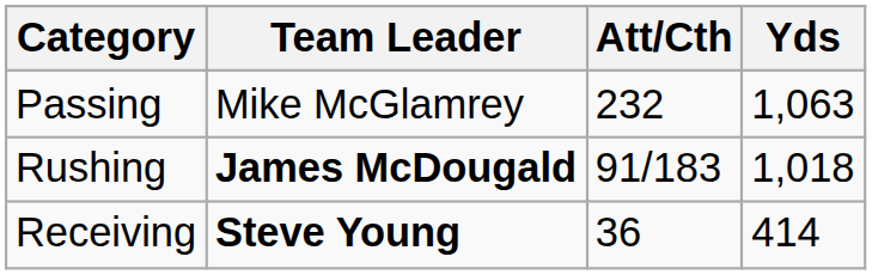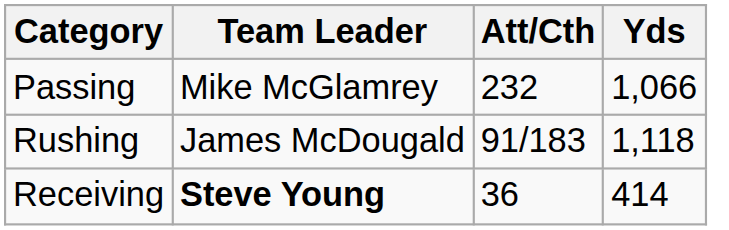Passing | Yds: 1,063 -> 1,066
Rushing | Team Leader: bold -> normal
Rushing | Yds: 1,018 -> 1,118
